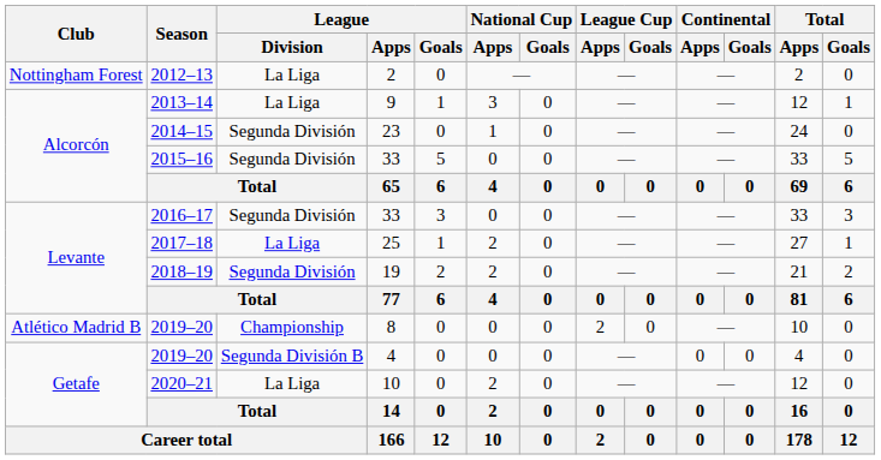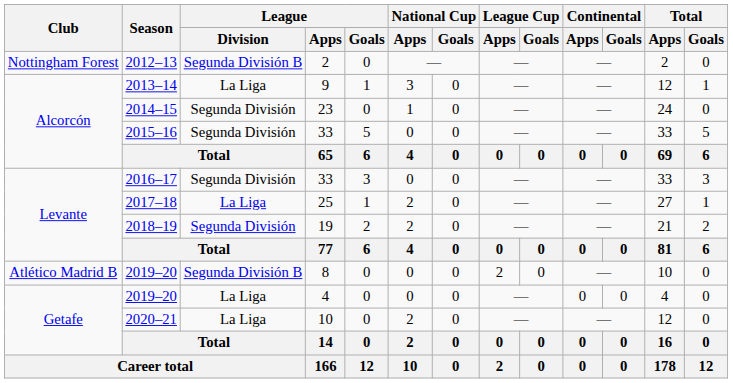2012–13 | League / Division: La Liga -> Segunda División B
2019–20 / 8 | League / Division: Championship -> Segunda División B
2019–20 / 4 | League / Division: Segunda División B -> La Liga
